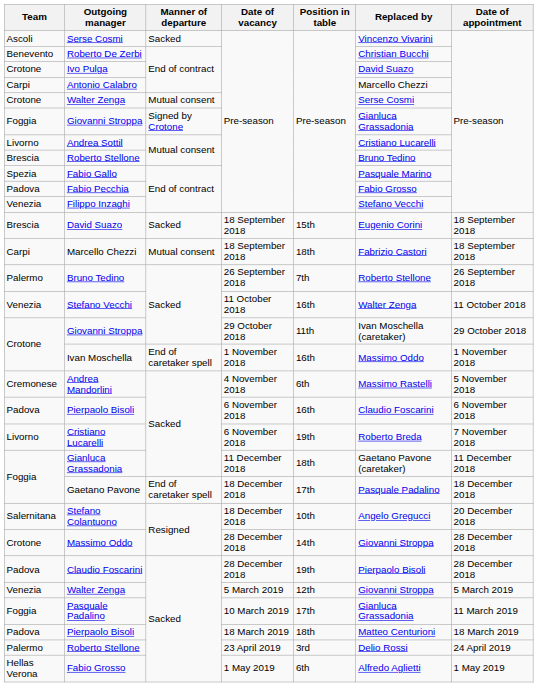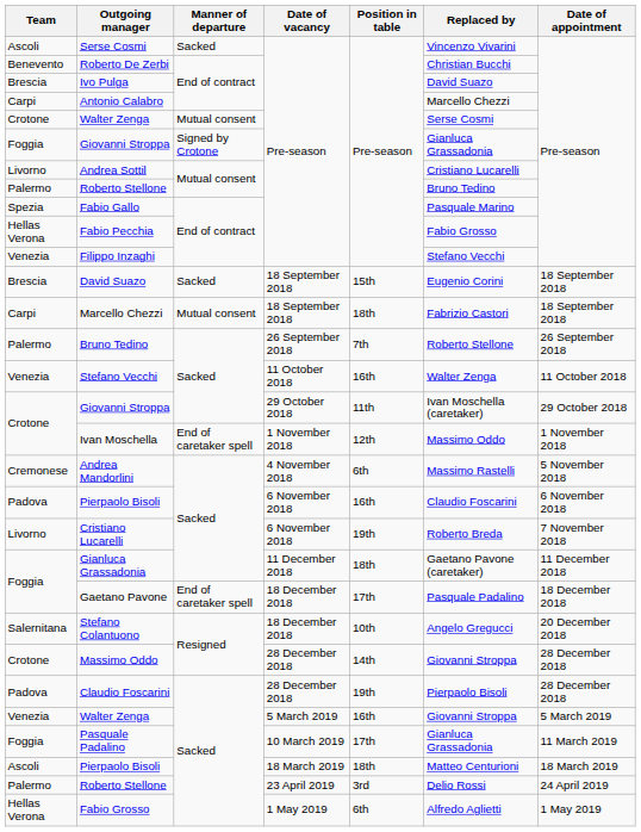Ivo Pulga | Team: Crotone -> Brescia
Roberto Stellone / Pre-season | Team: Brescia -> Palermo
Fabio Pecchia | Team: Padova -> Hellas Verona
Ivan Moschella | Position in table: 16th -> 12th
Walter Zenga / 5 March 2019 | Position in table: 12th -> 16th
Pierpaolo Bisoli / 18 March 2019 | Team: Padova -> Ascoli
